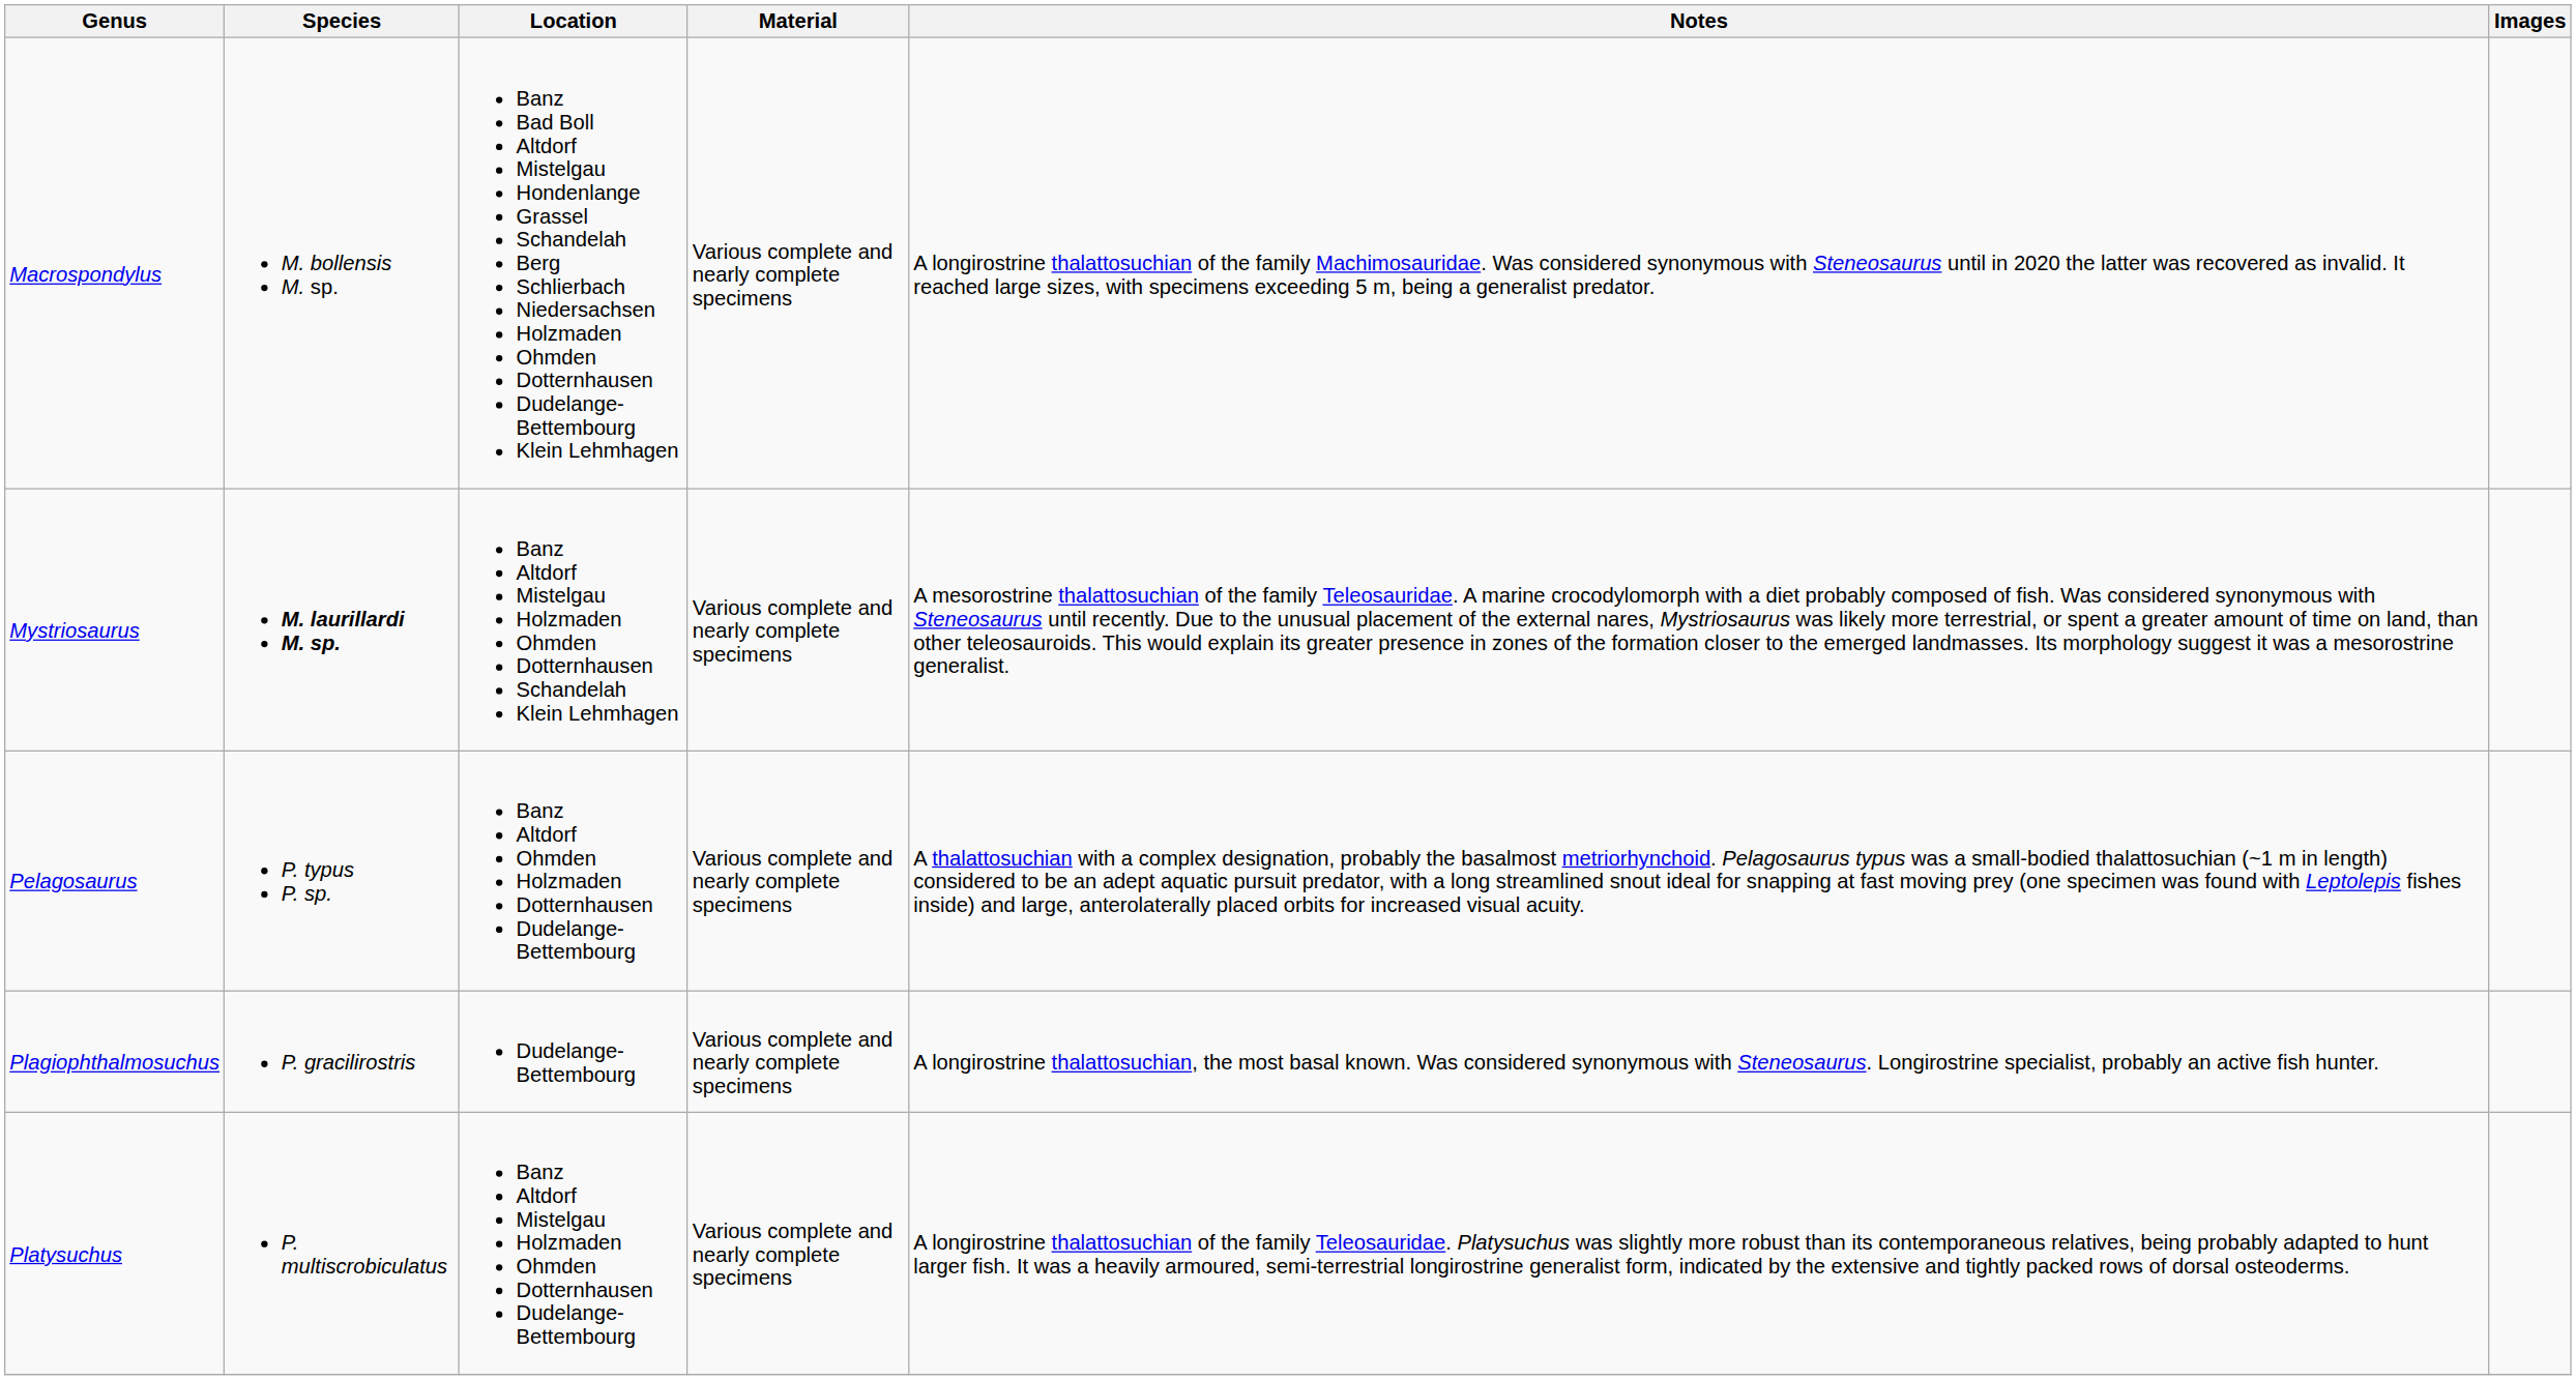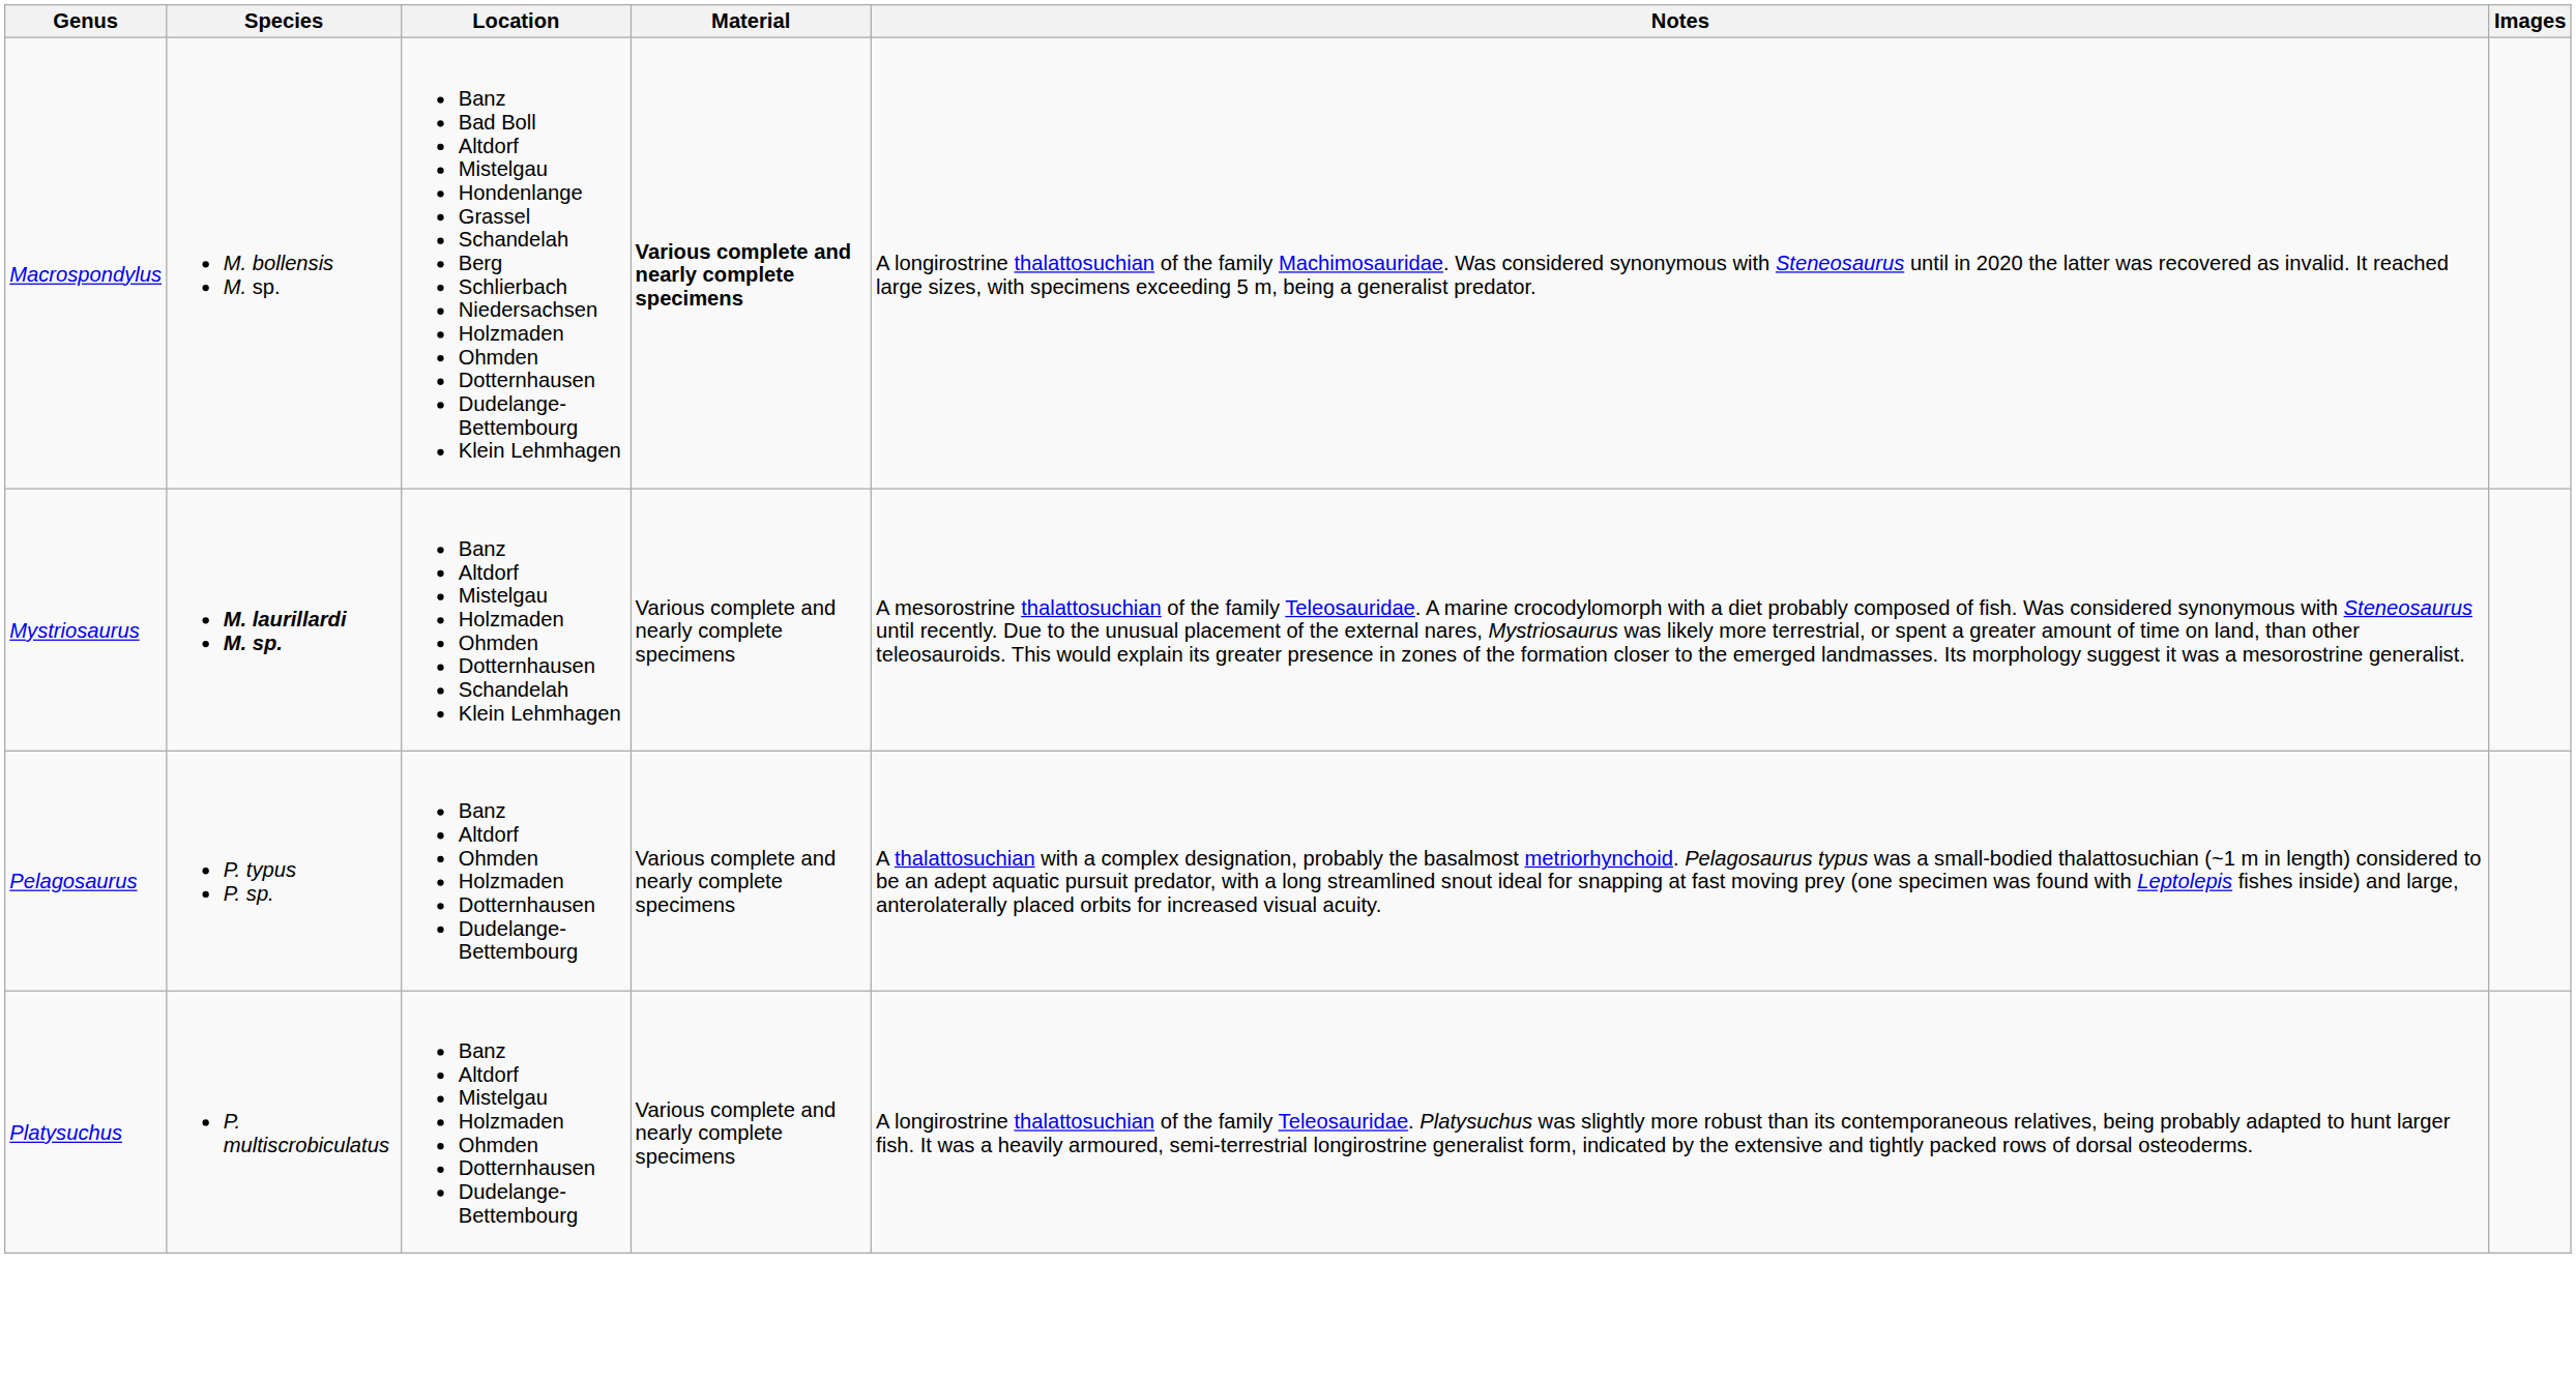Macrospondylus | Material: normal -> bold
- row: Plagiophthalmosuchus | P. gracilirostris | Dudelange-Bettembourg | Various complete and nearly complete specimens | A longirostrine thalattosuchian, the most basal known. Was considered synonymous with Steneosaurus. Longirostrine specialist, probably an active fish hunter.
